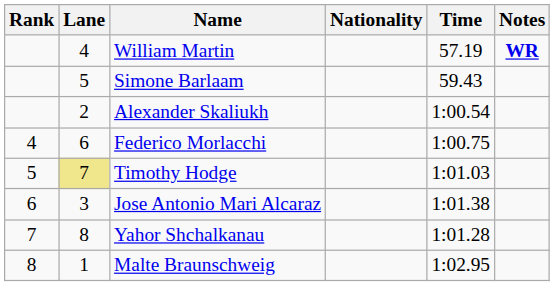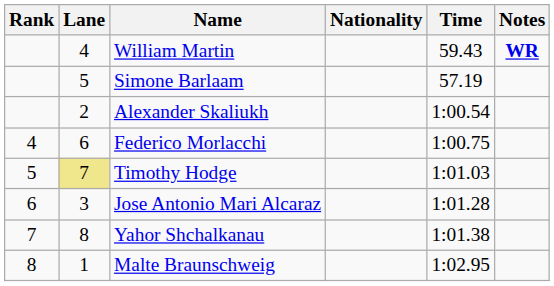William Martin | Time: 57.19 -> 59.43
Simone Barlaam | Time: 59.43 -> 57.19
Jose Antonio Mari Alcaraz | Time: 1:01.38 -> 1:01.28
Yahor Shchalkanau | Time: 1:01.28 -> 1:01.38
